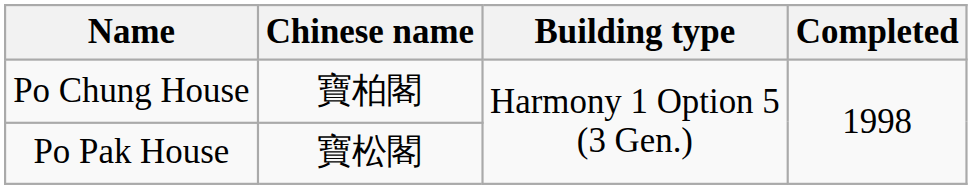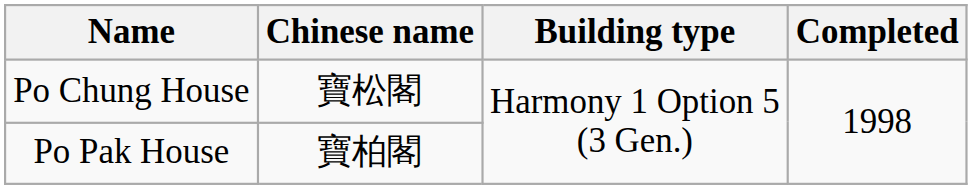Po Chung House | Chinese name: 寶柏閣 -> 寶松閣
Po Pak House | Chinese name: 寶松閣 -> 寶柏閣
